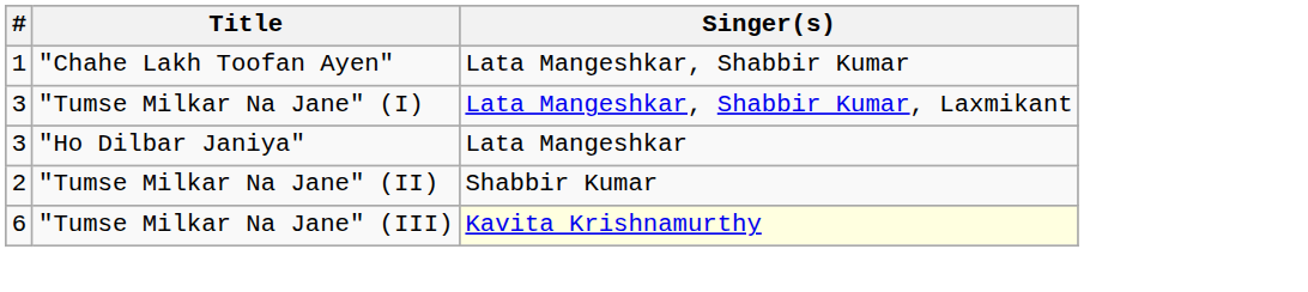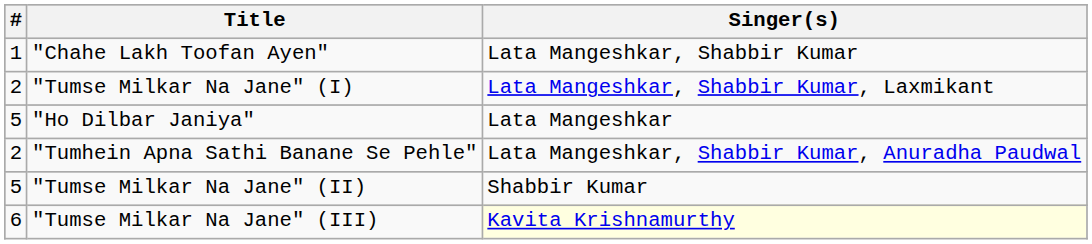"Tumse Milkar Na Jane" (I) | #: 3 -> 2
"Ho Dilbar Janiya" | #: 3 -> 5
+ row: 2 | "Tumhein Apna Sathi Banane Se Pehle" | Lata Mangeshkar, Shabbir Kumar, Anuradha Paudwal
"Tumse Milkar Na Jane" (II) | #: 2 -> 5
